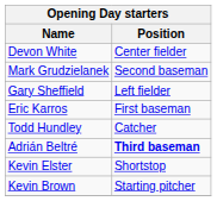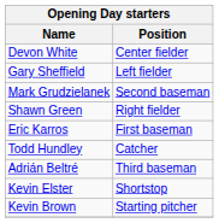rows swapped: Mark Grudzielanek <-> Gary Sheffield
+ row: Shawn Green | Right fielder
Adrián Beltré | Position: bold -> normal
